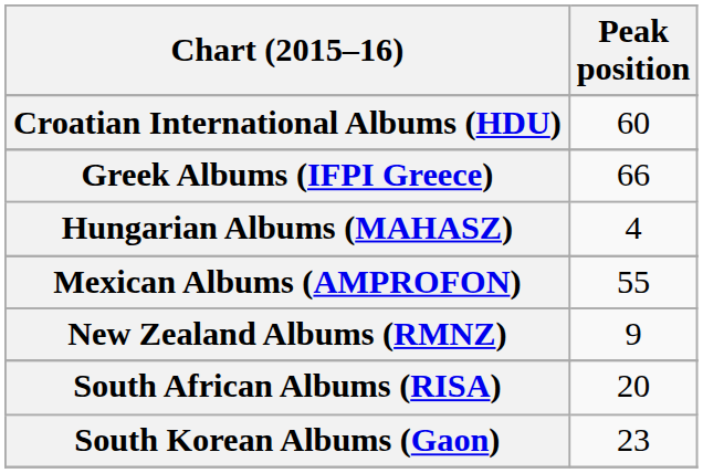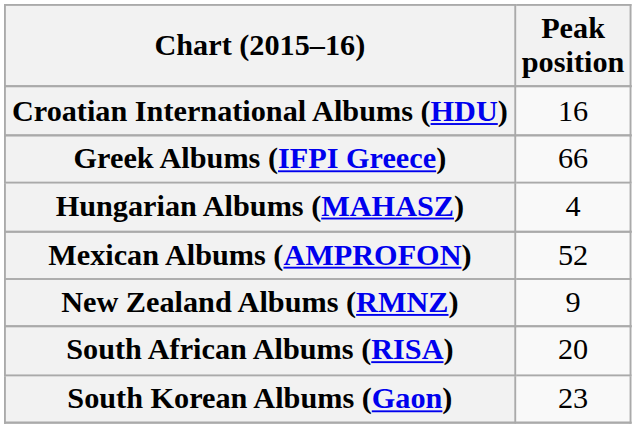Croatian International Albums (HDU) | Peak position: 60 -> 16
Mexican Albums (AMPROFON) | Peak position: 55 -> 52
